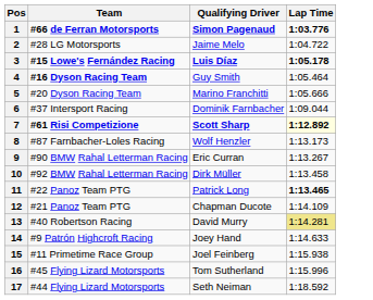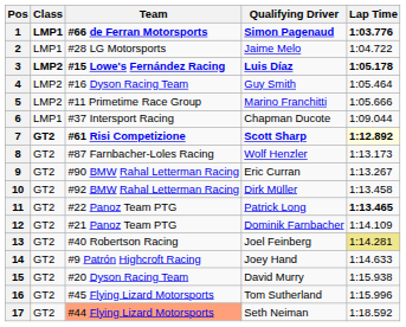+ column: Class | LMP1 | LMP1 | LMP2 | LMP2 | LMP2 | LMP1 | GT2 | GT2 | GT2 | GT2 | GT2 | GT2 | GT2 | GT2 | GT2 | GT2 | GT2
4 | Team: bold -> normal
5 | Team: #20 Dyson Racing Team -> #11 Primetime Race Group
6 | Qualifying Driver: Dominik Farnbacher -> Chapman Ducote
12 | Qualifying Driver: Chapman Ducote -> Dominik Farnbacher
13 | Qualifying Driver: David Murry -> Joel Feinberg
15 | Team: #11 Primetime Race Group -> #20 Dyson Racing Team
15 | Qualifying Driver: Joel Feinberg -> David Murry
17 | Team: no background -> lightsalmon background
